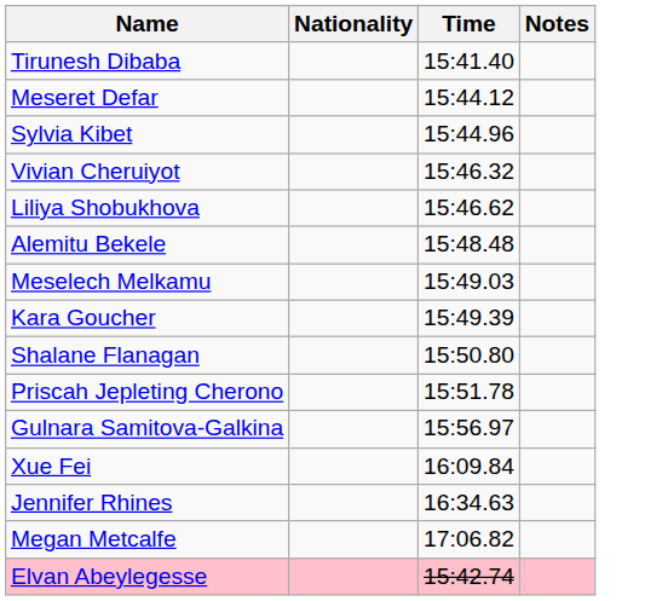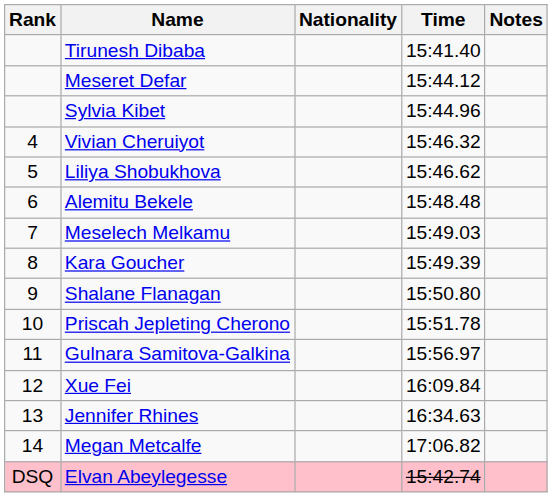+ column: Rank | 4 | 5 | 6 | 7 | 8 | 9 | 10 | 11 | 12 | 13 | 14 | DSQ
